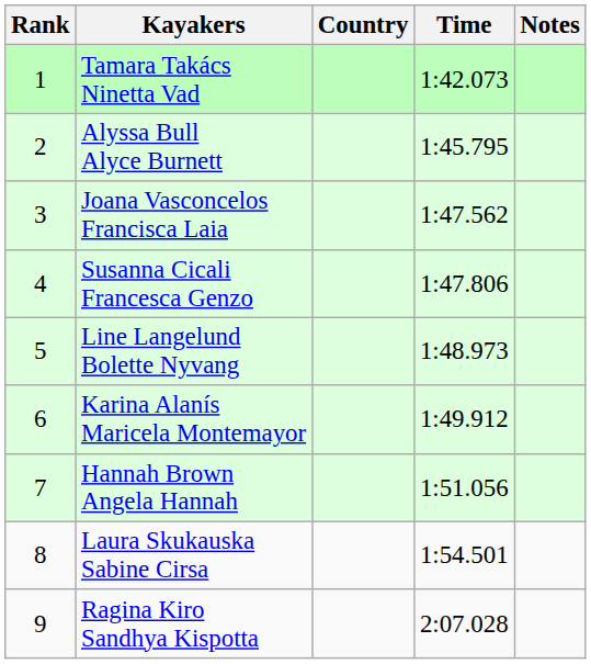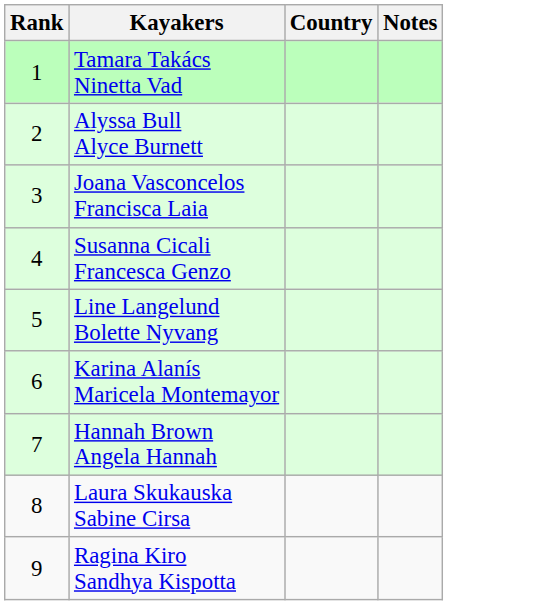- column: Time | 1:42.073 | 1:45.795 | 1:47.562 | 1:47.806 | 1:48.973 | 1:49.912 | 1:51.056 | 1:54.501 | 2:07.028
